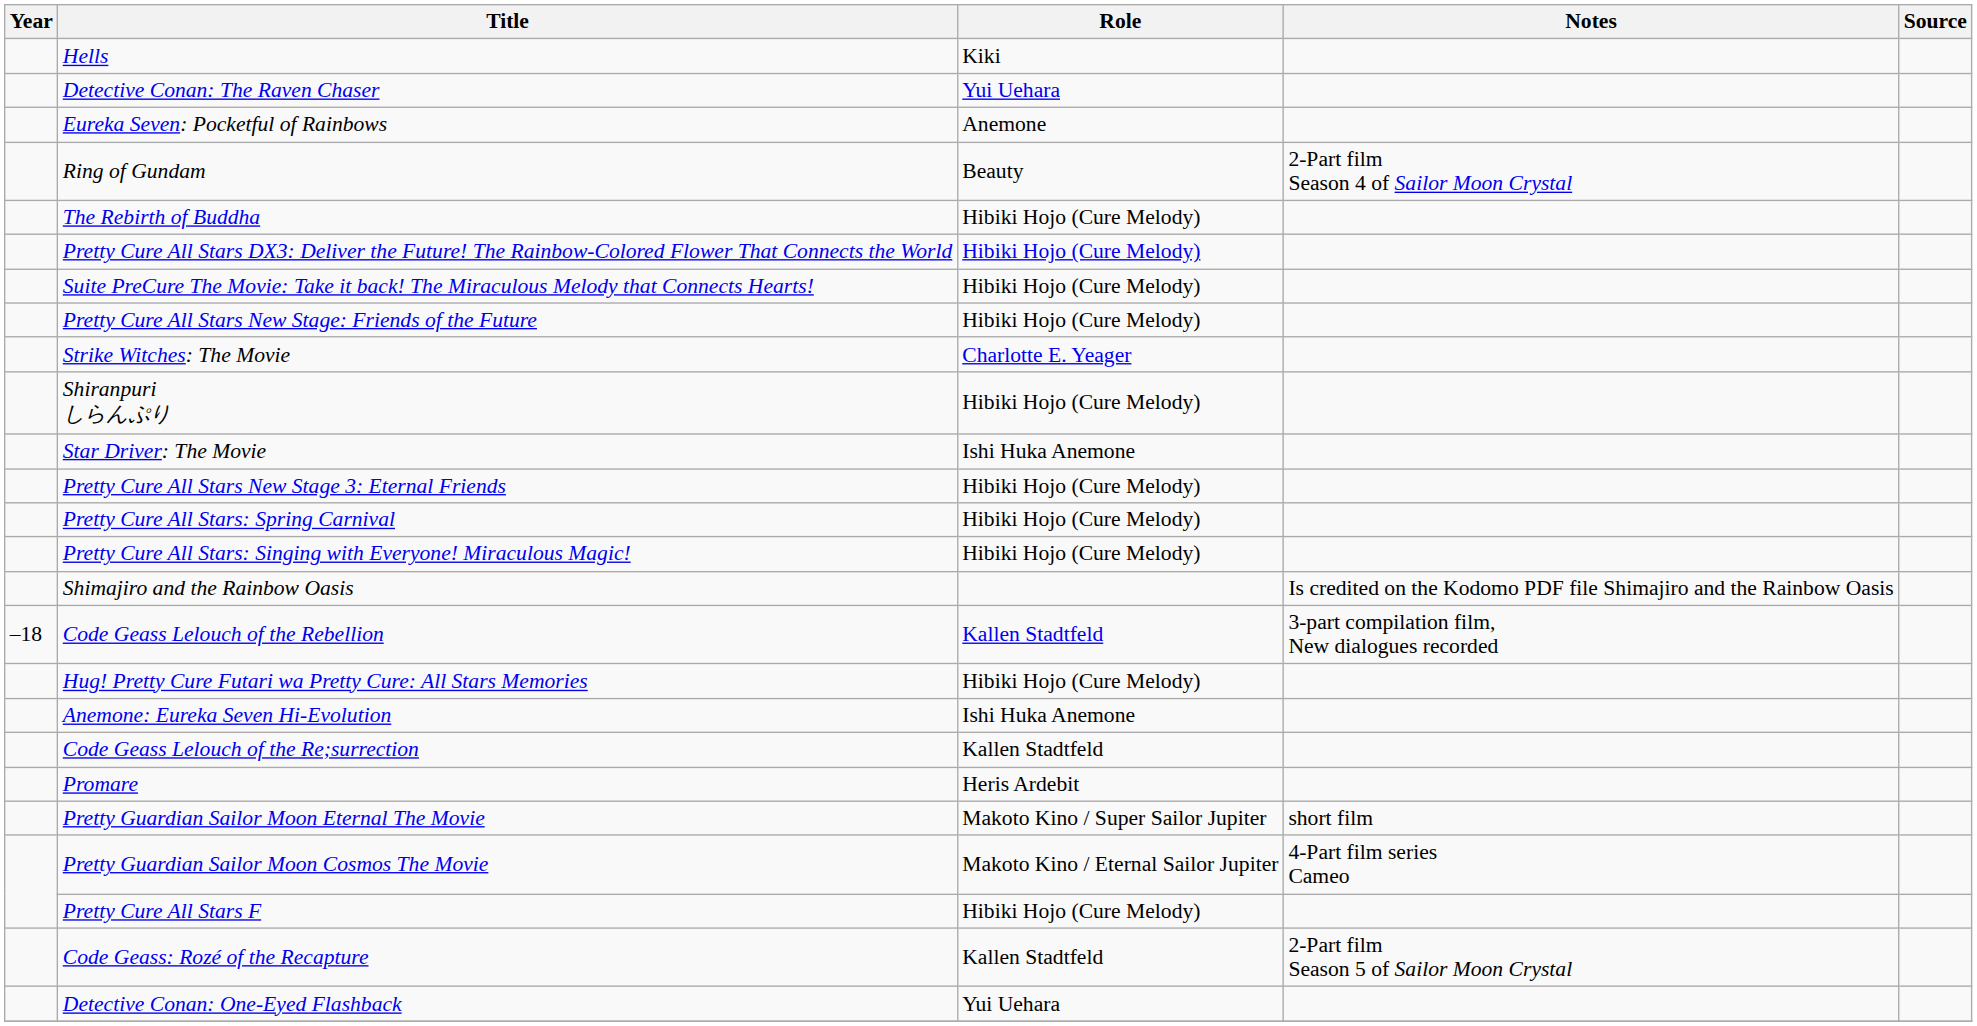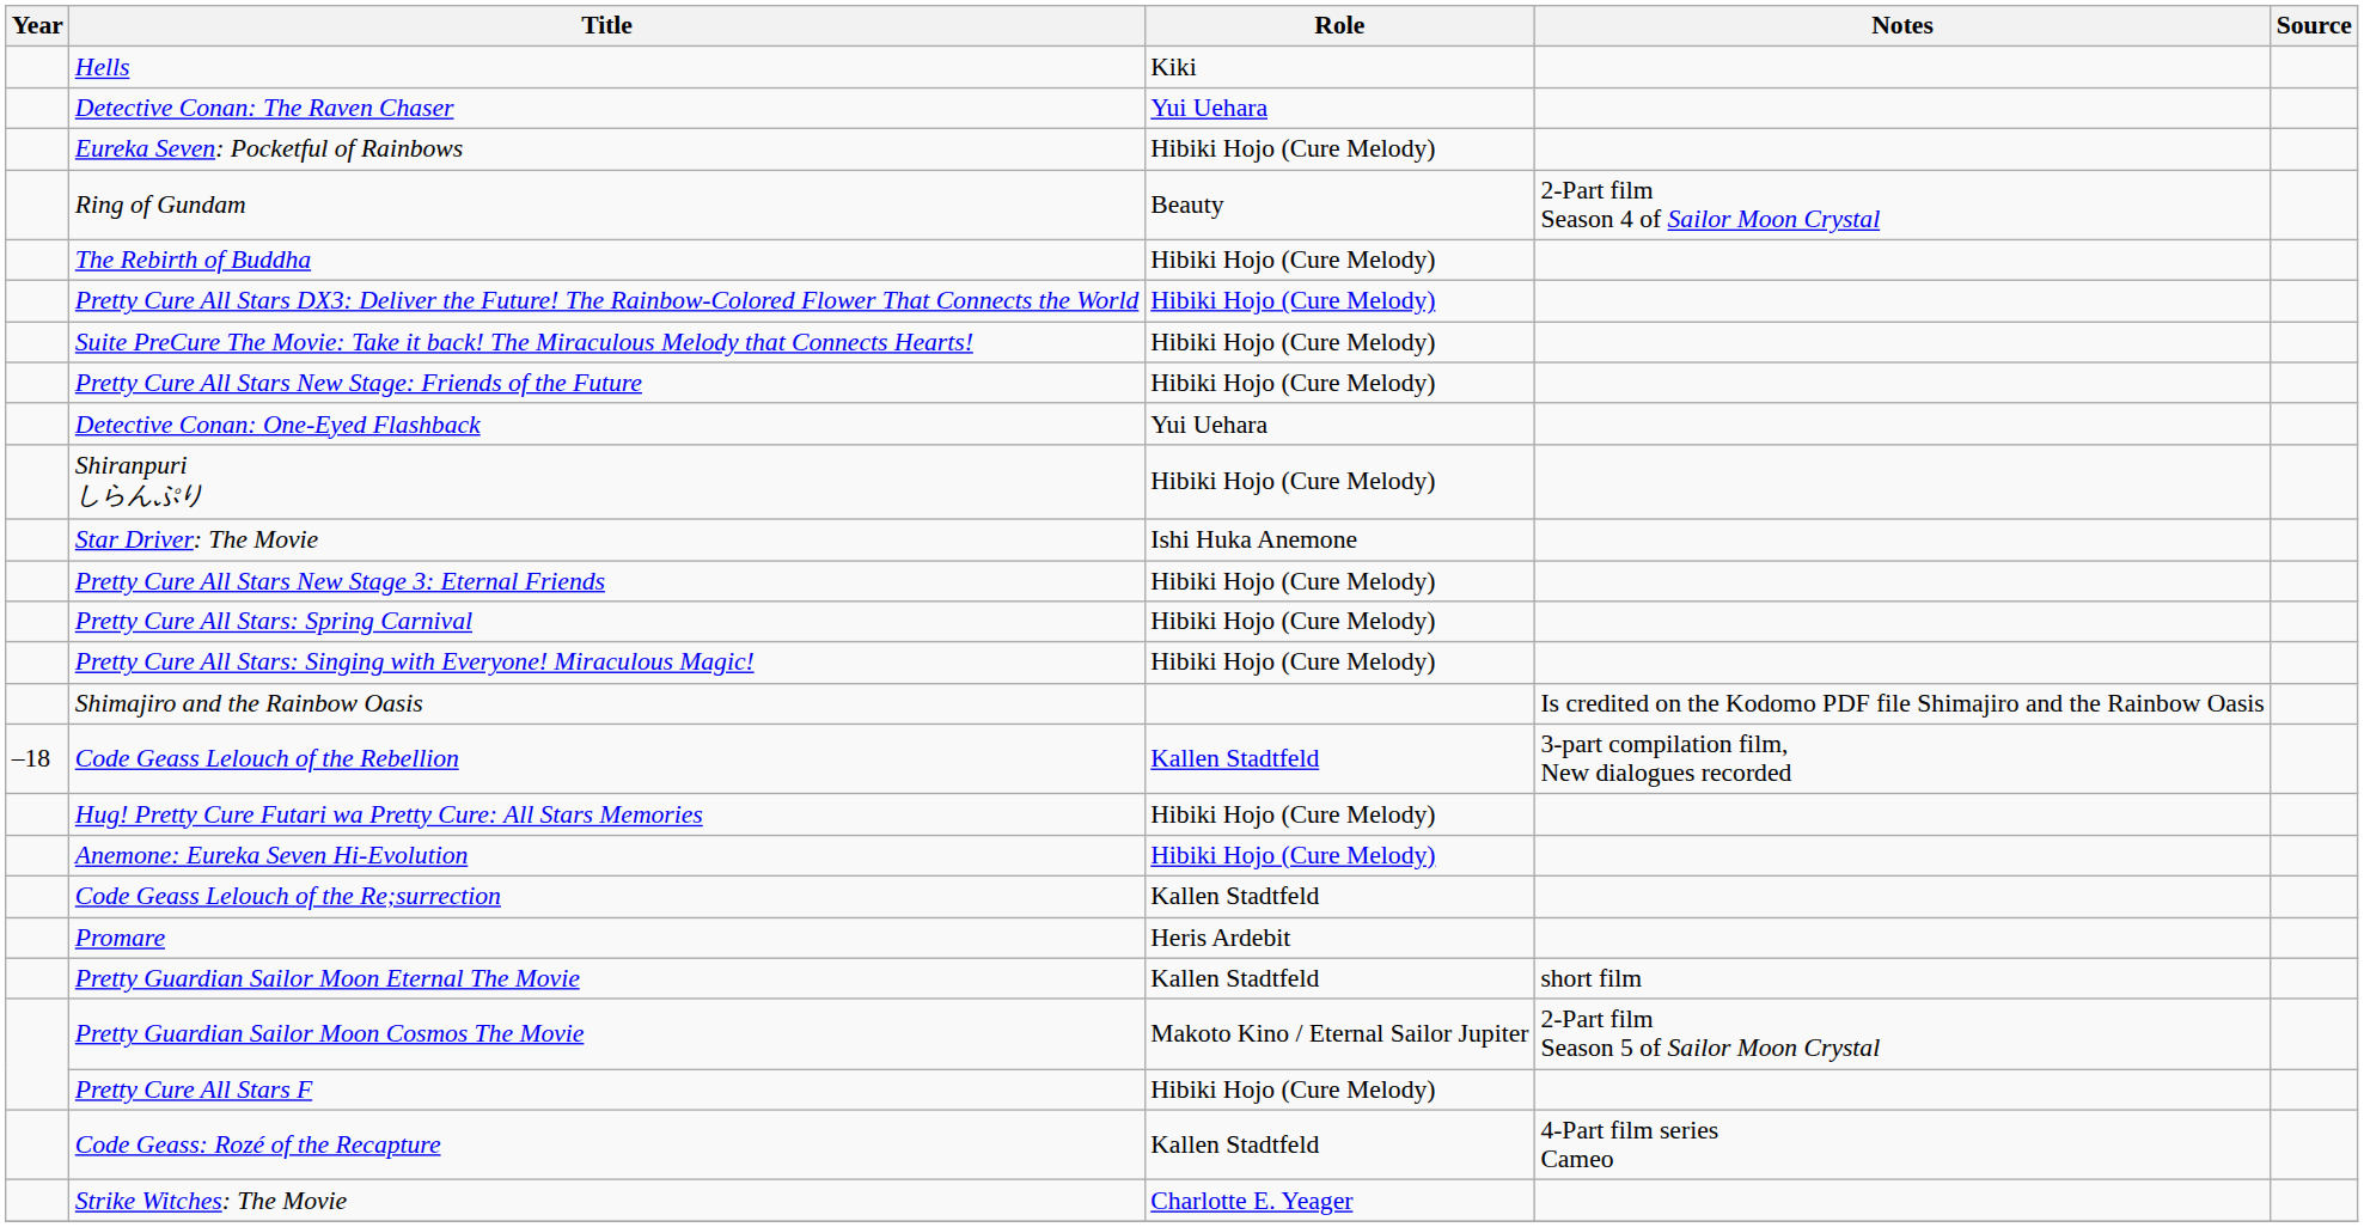Eureka Seven: Pocketful of Rainbows | Role: Anemone -> Hibiki Hojo (Cure Melody)
rows swapped: Strike Witches: The Movie <-> Detective Conan: One-Eyed Flashback
Anemone: Eureka Seven Hi-Evolution | Role: Ishi Huka Anemone -> Hibiki Hojo (Cure Melody)
Pretty Guardian Sailor Moon Eternal The Movie | Role: Makoto Kino / Super Sailor Jupiter -> Kallen Stadtfeld
Pretty Guardian Sailor Moon Cosmos The Movie | Notes: 4-Part film series Cameo -> 2-Part film Season 5 of Sailor Moon Crystal
Code Geass: Rozé of the Recapture | Notes: 2-Part film Season 5 of Sailor Moon Crystal -> 4-Part film series Cameo
